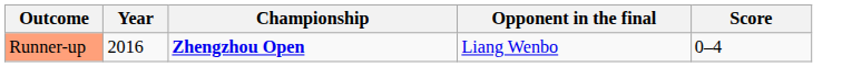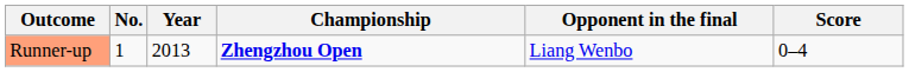+ column: No. | 1
Runner-up | Year: 2016 -> 2013
